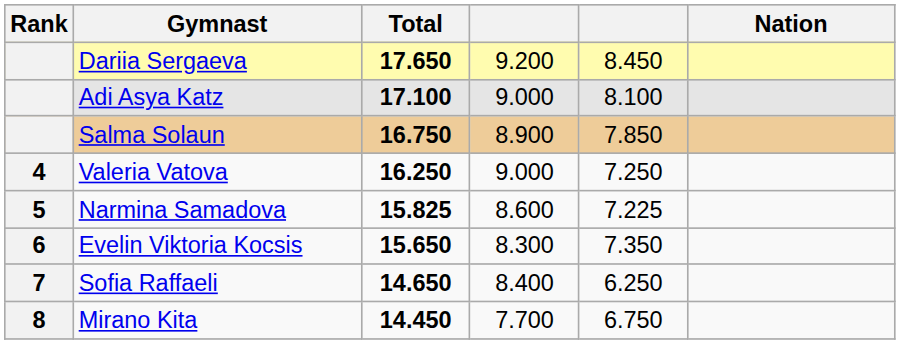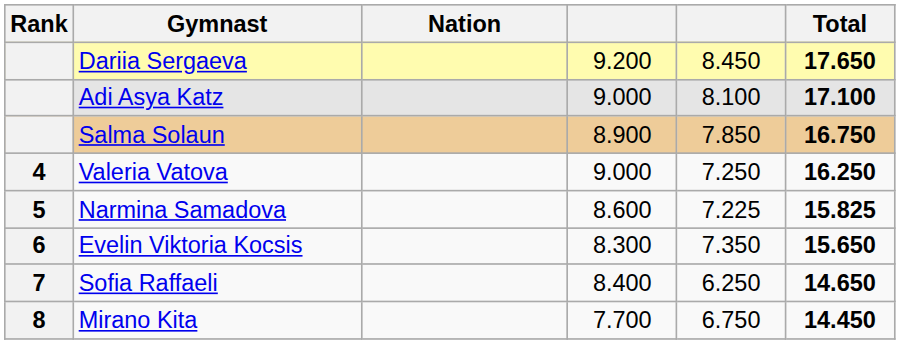columns swapped: Nation <-> Total
